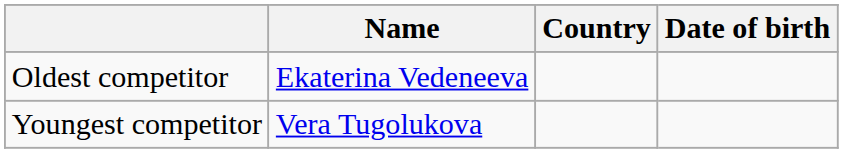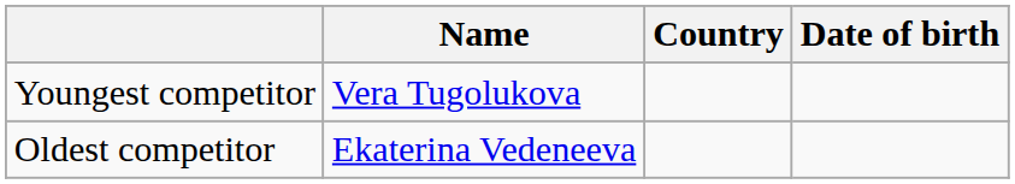rows swapped: Youngest competitor <-> Oldest competitor
